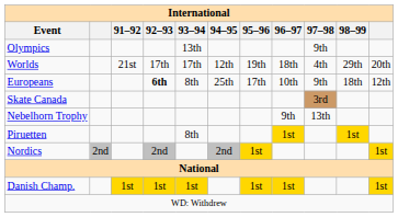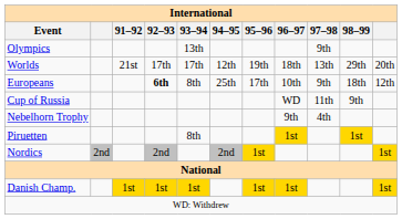Worlds | 97–98: 4th -> 13th
+ row: Cup of Russia | WD | 11th | 9th
- row: Skate Canada | 3rd
Nebelhorn Trophy | 97–98: 13th -> 4th
